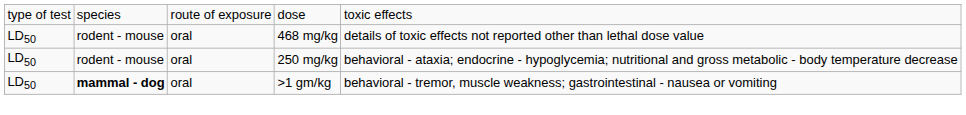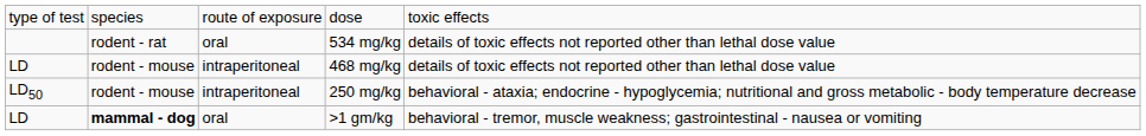+ row: rodent - rat | oral | 534 mg/kg | details of toxic effects not reported other than lethal dose value
468 mg/kg | column 1: LD50 -> LD
468 mg/kg | column 3: oral -> intraperitoneal
250 mg/kg | column 3: oral -> intraperitoneal
>1 gm/kg | column 1: LD50 -> LD
